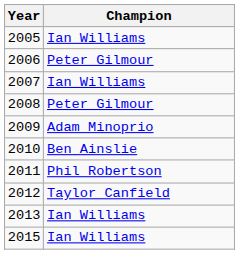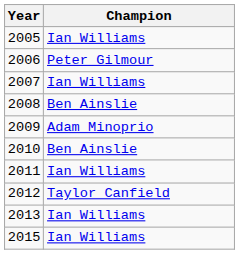2008 | Champion: Peter Gilmour -> Ben Ainslie
2011 | Champion: Phil Robertson -> Ian Williams
